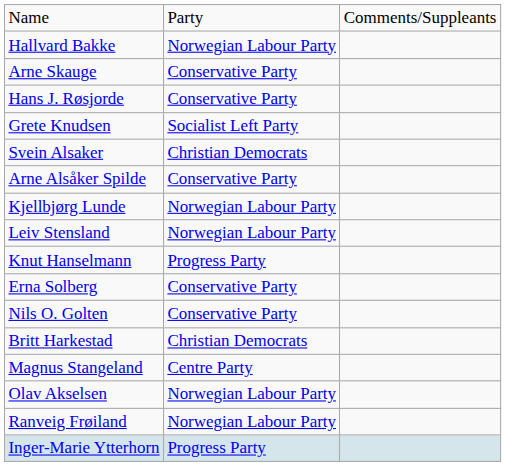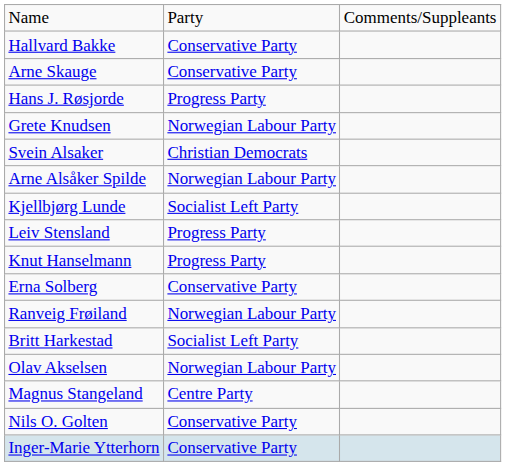Hallvard Bakke | column 2: Norwegian Labour Party -> Conservative Party
Hans J. Røsjorde | column 2: Conservative Party -> Progress Party
Grete Knudsen | column 2: Socialist Left Party -> Norwegian Labour Party
Arne Alsåker Spilde | column 2: Conservative Party -> Norwegian Labour Party
Kjellbjørg Lunde | column 2: Norwegian Labour Party -> Socialist Left Party
Leiv Stensland | column 2: Norwegian Labour Party -> Progress Party
rows swapped: Ranveig Frøiland <-> Nils O. Golten
Britt Harkestad | column 2: Christian Democrats -> Socialist Left Party
rows swapped: Magnus Stangeland <-> Olav Akselsen
Inger-Marie Ytterhorn | column 2: Progress Party -> Conservative Party
